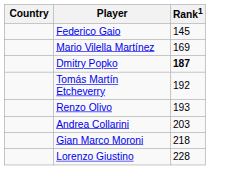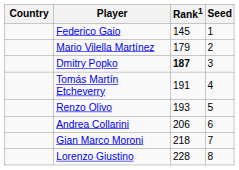+ column: Seed | 1 | 2 | 3 | 4 | 5 | 6 | 7 | 8
Mario Vilella Martínez | Rank1: 169 -> 179
Tomás Martín Etcheverry | Rank1: 192 -> 191
Andrea Collarini | Rank1: 203 -> 206
